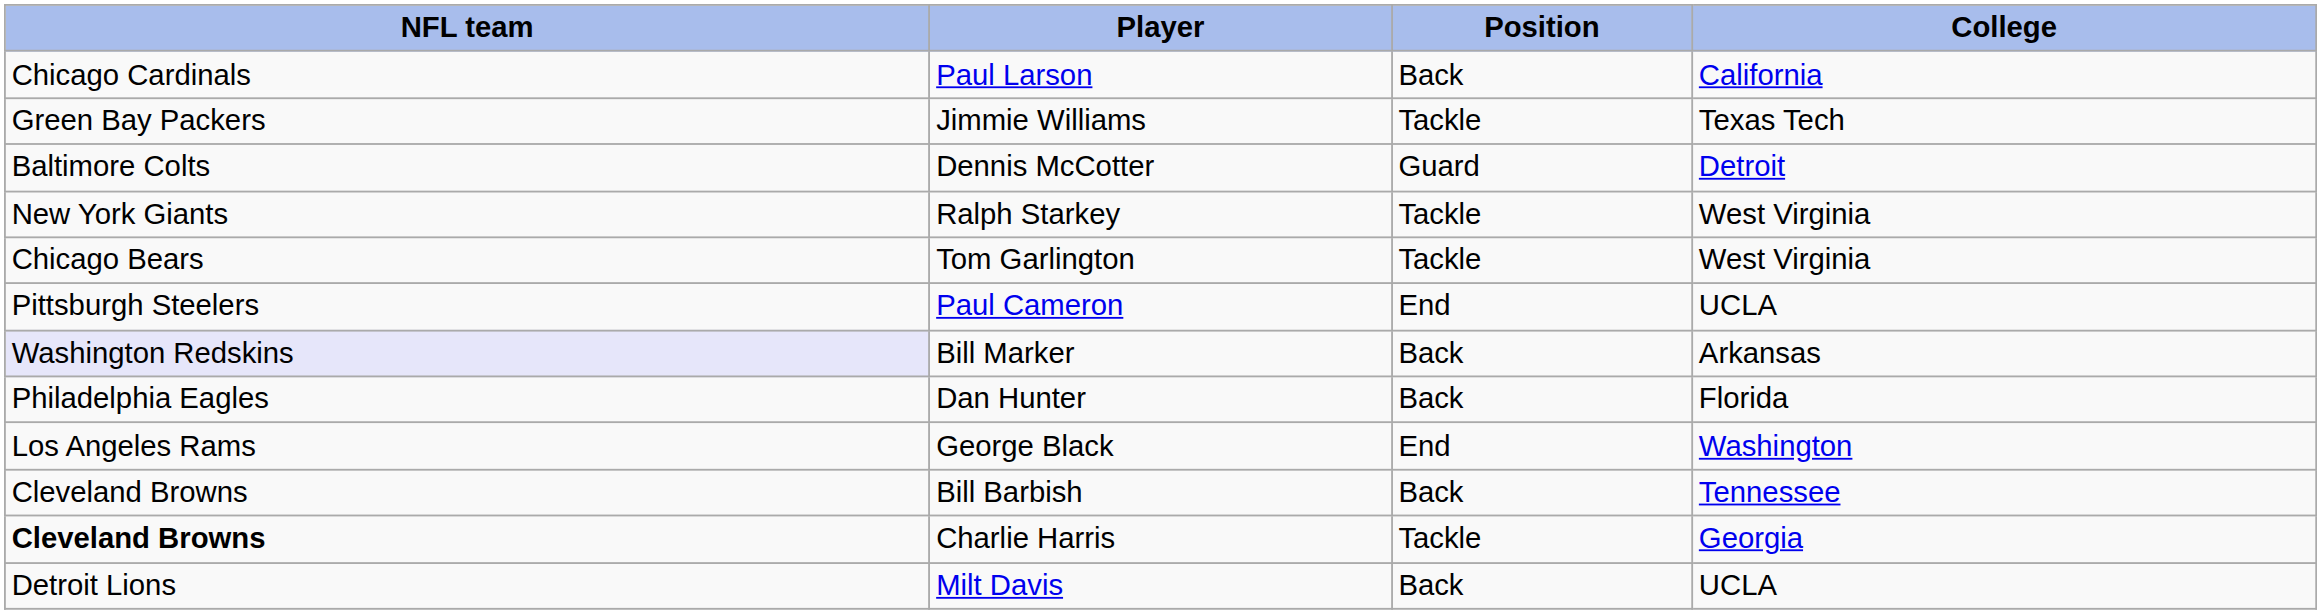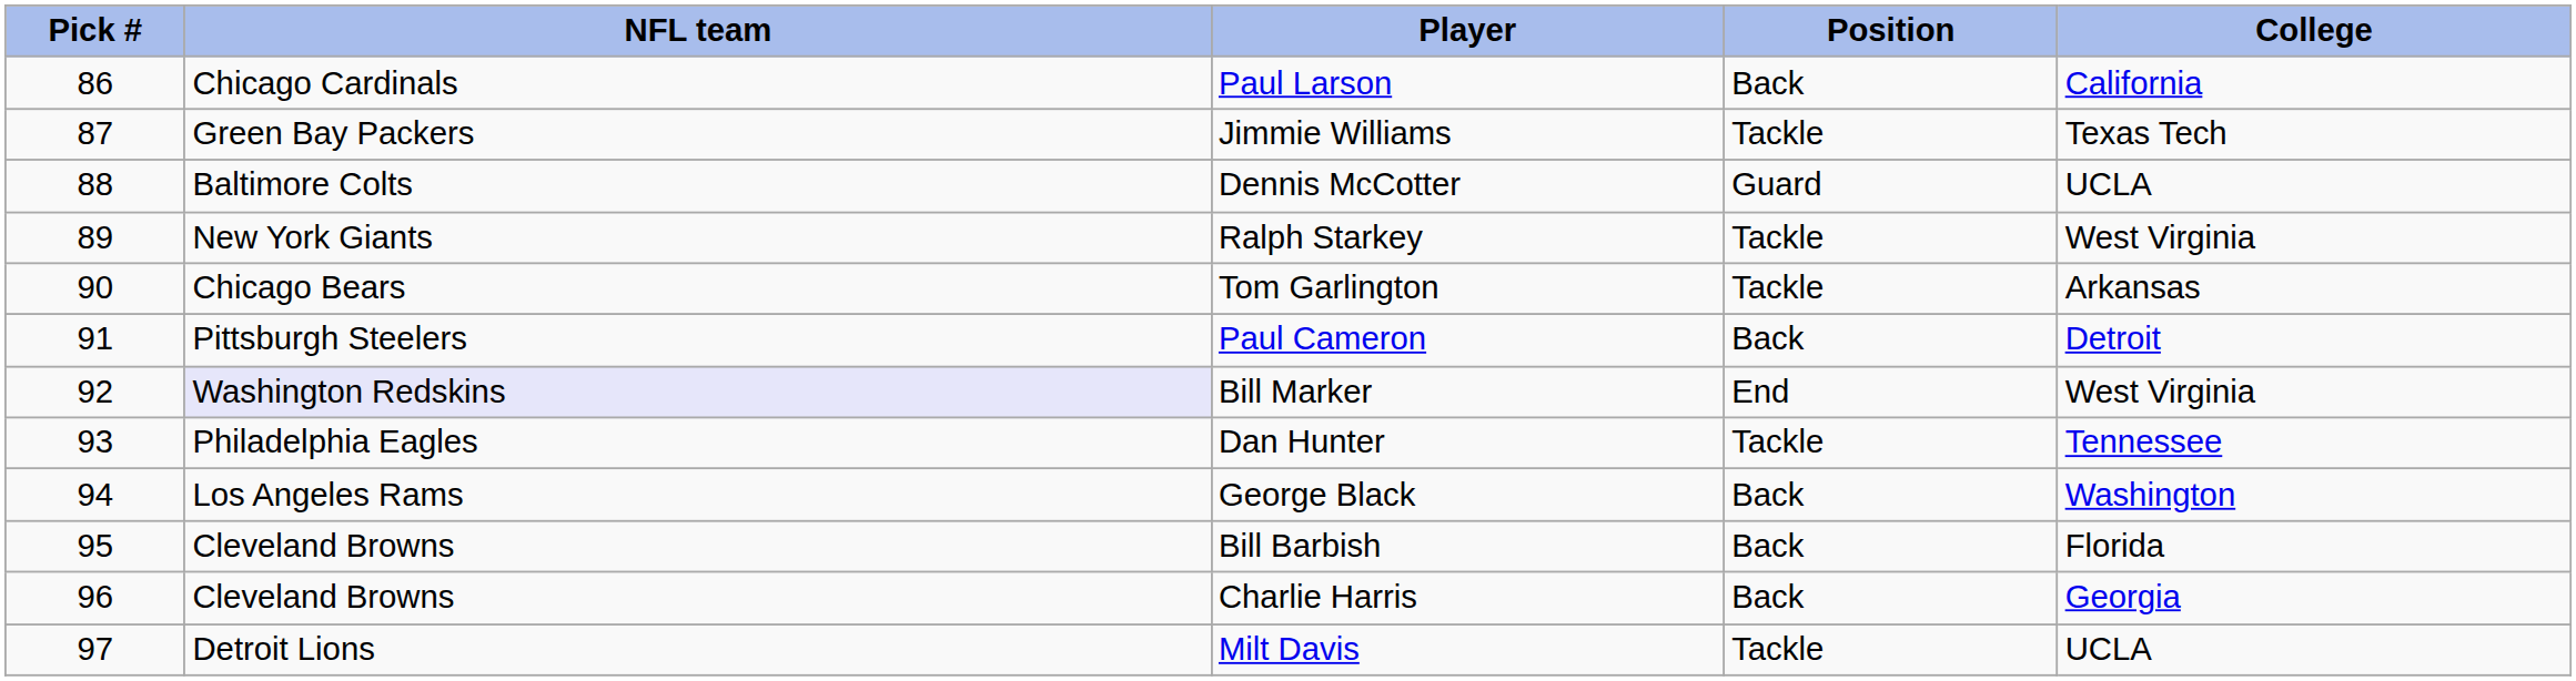+ column: Pick # | 86 | 87 | 88 | 89 | 90 | 91 | 92 | 93 | 94 | 95 | 96 | 97
Dennis McCotter | College: Detroit -> UCLA
Tom Garlington | College: West Virginia -> Arkansas
Paul Cameron | Position: End -> Back
Paul Cameron | College: UCLA -> Detroit
Bill Marker | Position: Back -> End
Bill Marker | College: Arkansas -> West Virginia
Dan Hunter | Position: Back -> Tackle
Dan Hunter | College: Florida -> Tennessee
George Black | Position: End -> Back
Bill Barbish | College: Tennessee -> Florida
Charlie Harris | NFL team: bold -> normal
Charlie Harris | Position: Tackle -> Back
Milt Davis | Position: Back -> Tackle
